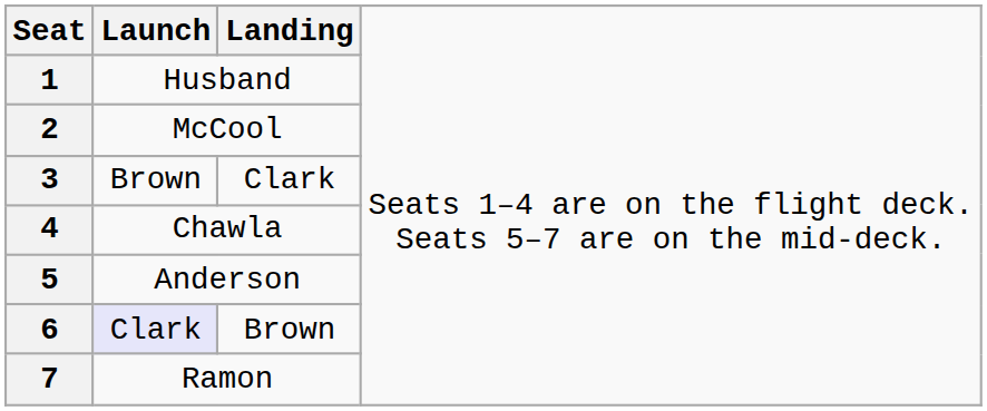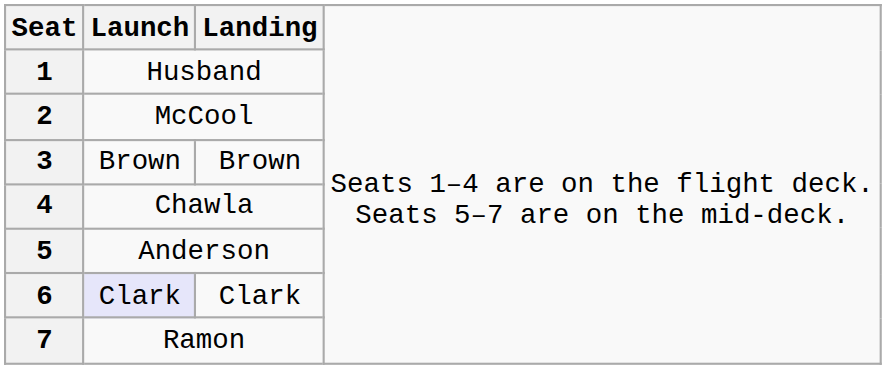3 | column 3: Clark -> Brown
6 | column 3: Brown -> Clark
